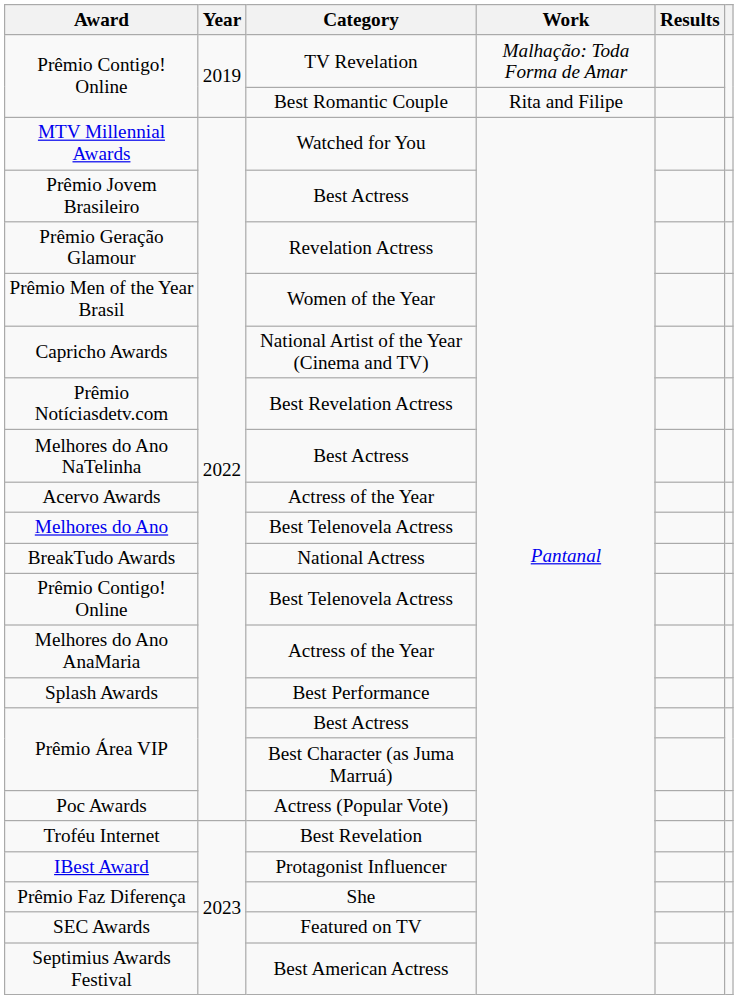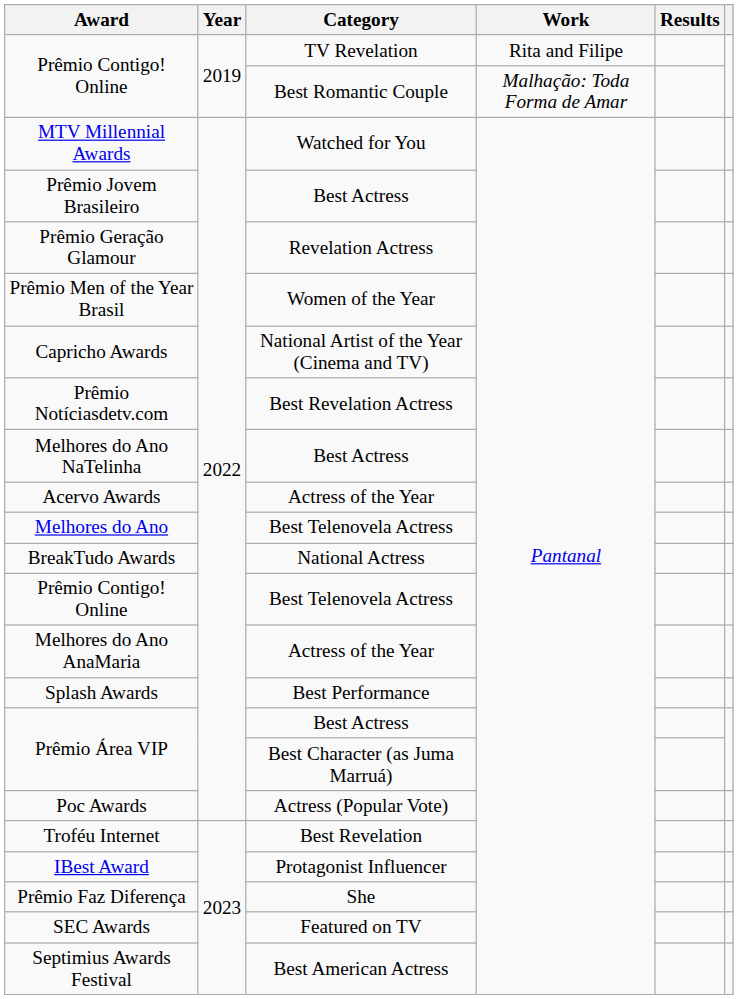Prêmio Contigo! Online / TV Revelation | Work: Malhação: Toda Forma de Amar -> Rita and Filipe
Prêmio Contigo! Online / Best Romantic Couple | Work: Rita and Filipe -> Malhação: Toda Forma de Amar
